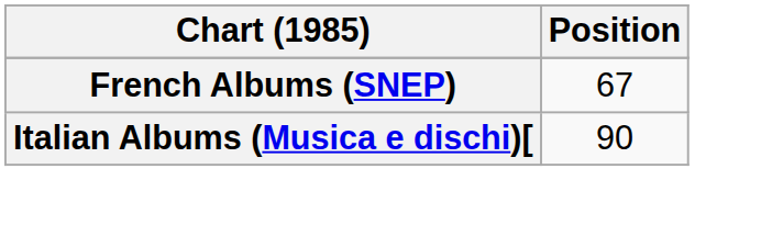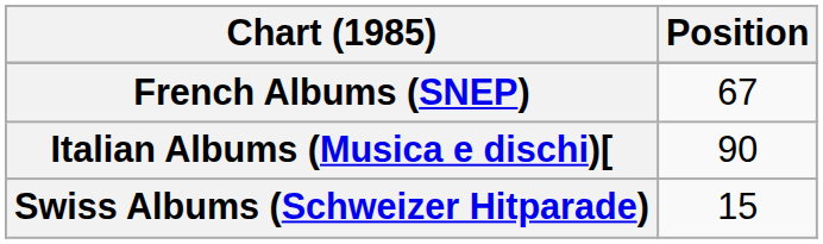+ row: Swiss Albums (Schweizer Hitparade) | 15
